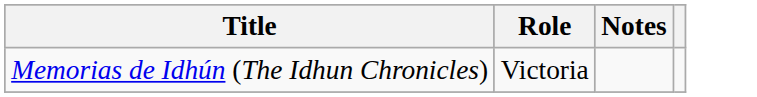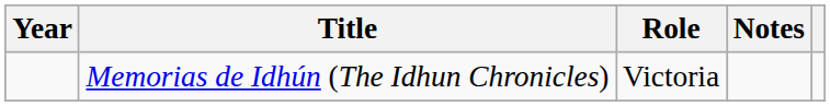+ column: Year
